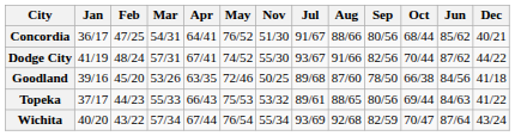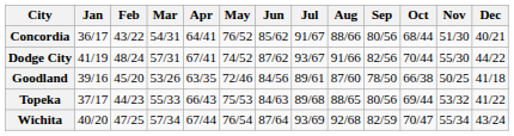columns swapped: Jun <-> Nov
Concordia | Feb: 47/25 -> 43/22
Goodland | Jul: 89/68 -> 89/61
Topeka | Jul: 89/61 -> 89/68
Wichita | Feb: 43/22 -> 47/25
